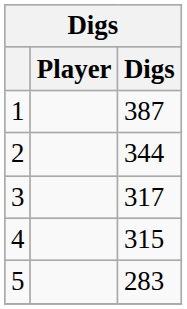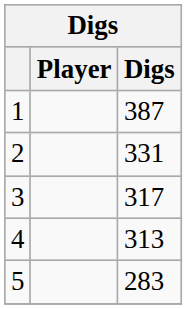2 | Digs: 344 -> 331
4 | Digs: 315 -> 313
